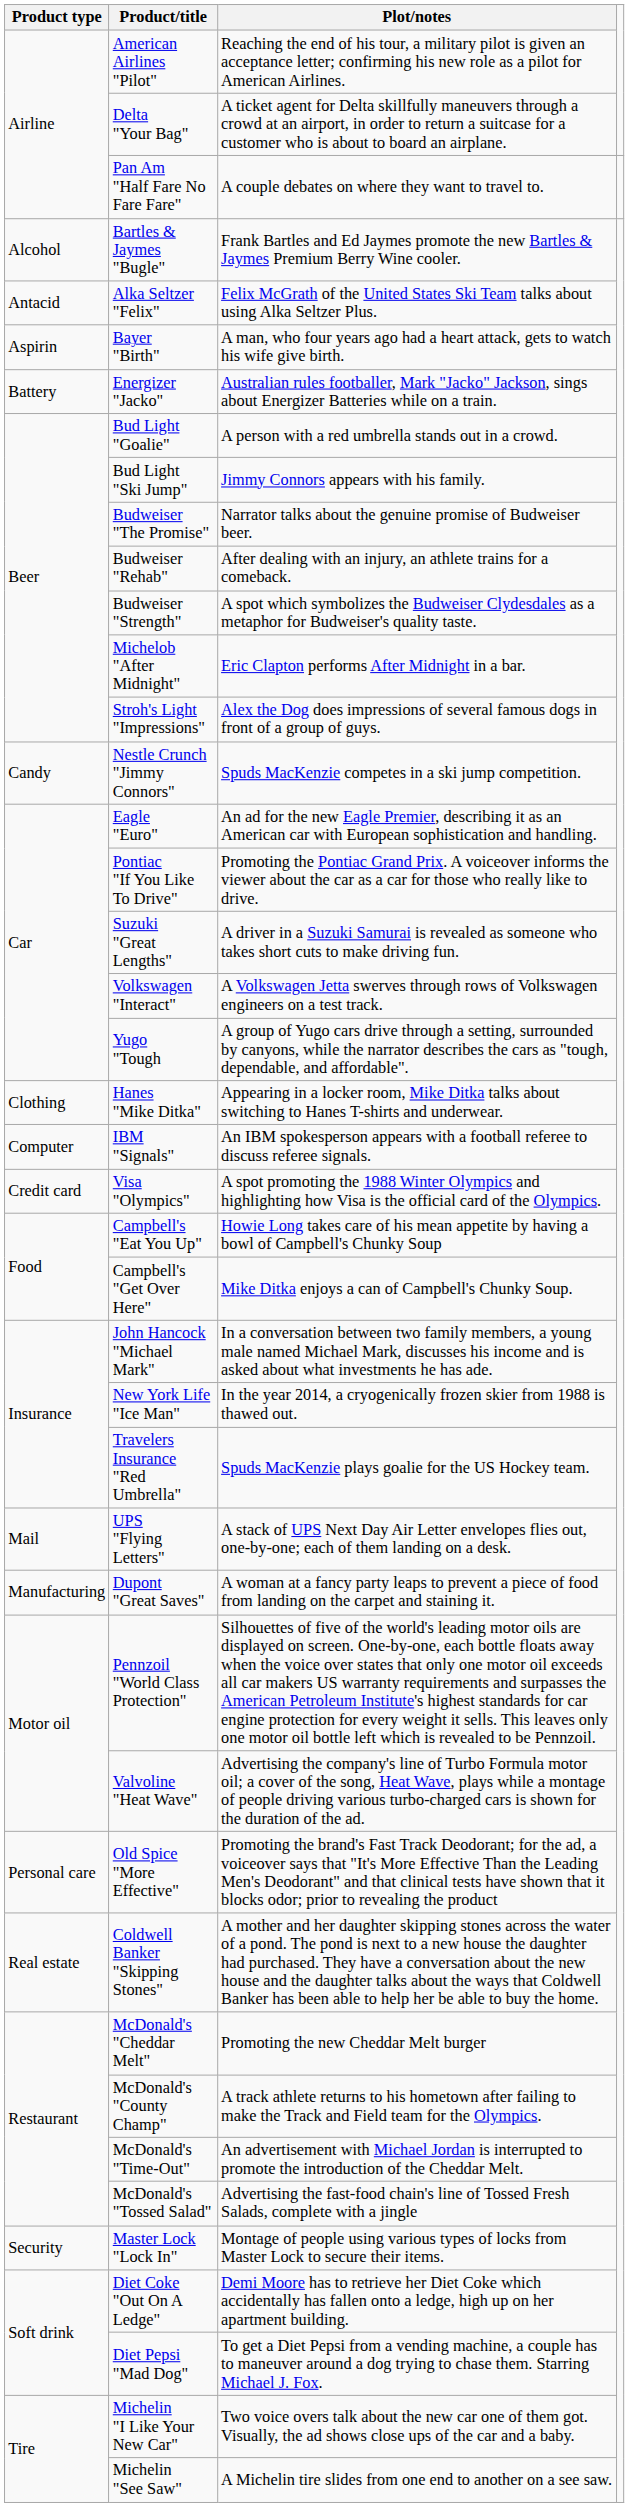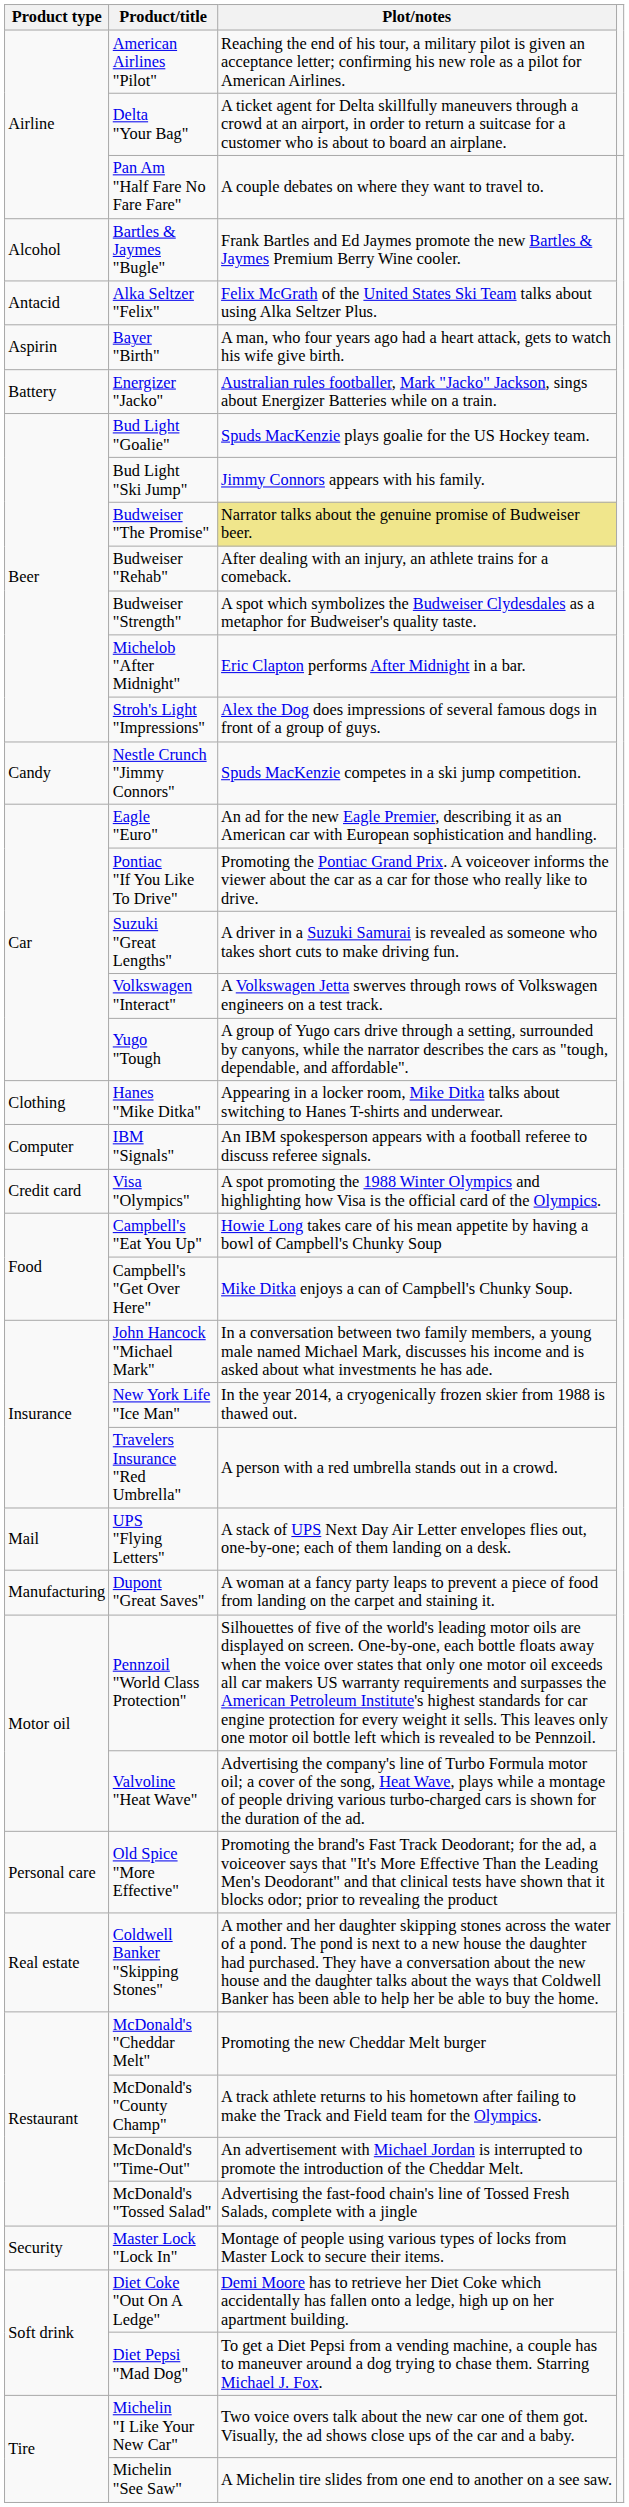Bud Light "Goalie" | Plot/notes: A person with a red umbrella stands out in a crowd. -> Spuds MacKenzie plays goalie for the US Hockey team.
Budweiser "The Promise" | Plot/notes: no background -> khaki background
Travelers Insurance "Red Umbrella" | Plot/notes: Spuds MacKenzie plays goalie for the US Hockey team. -> A person with a red umbrella stands out in a crowd.
